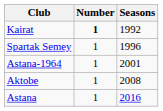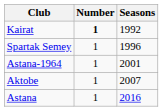Aktobe | Seasons: 2008 -> 2007
